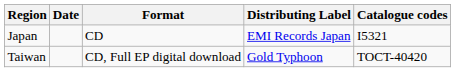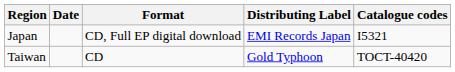Japan | Format: CD -> CD, Full EP digital download
Taiwan | Format: CD, Full EP digital download -> CD
